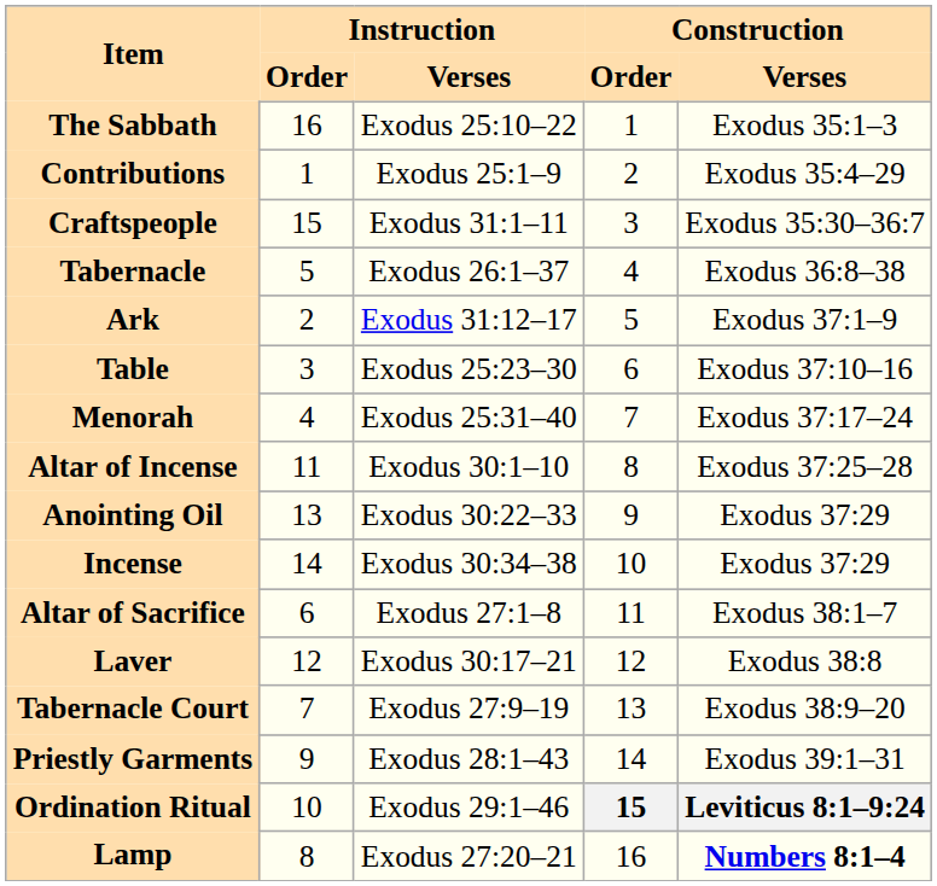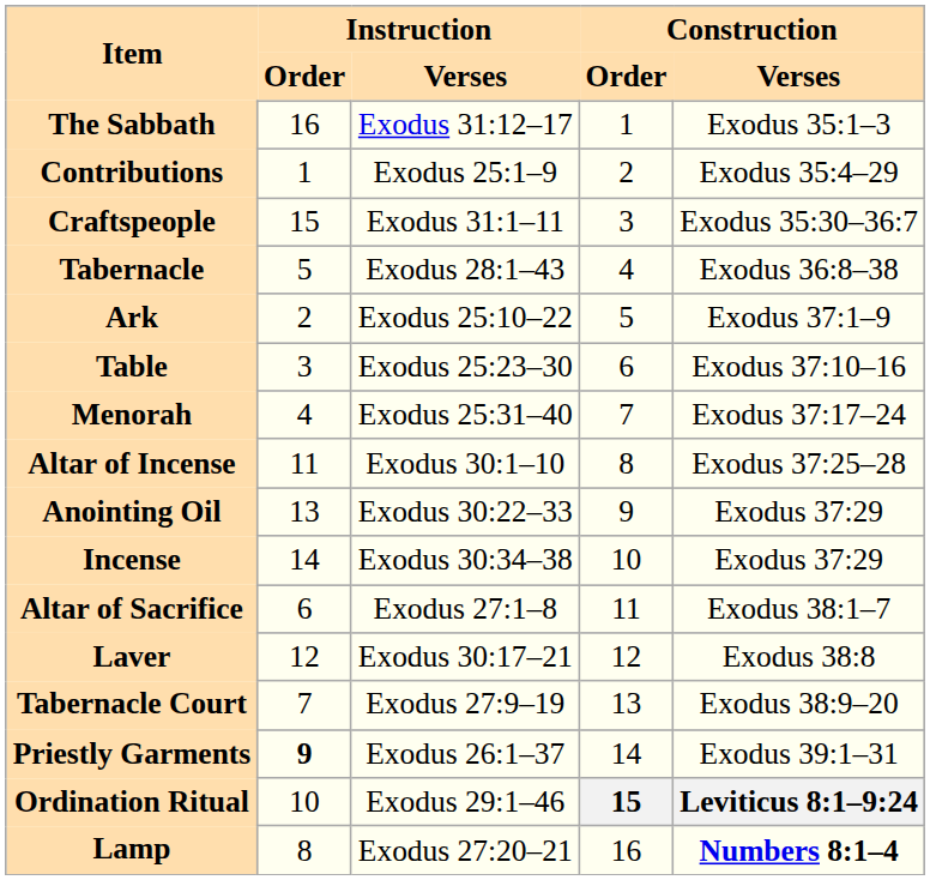The Sabbath | Instruction / Verses: Exodus 25:10–22 -> Exodus 31:12–17
Tabernacle | Instruction / Verses: Exodus 26:1–37 -> Exodus 28:1–43
Ark | Instruction / Verses: Exodus 31:12–17 -> Exodus 25:10–22
Priestly Garments | Instruction / Order: normal -> bold
Priestly Garments | Instruction / Verses: Exodus 28:1–43 -> Exodus 26:1–37
